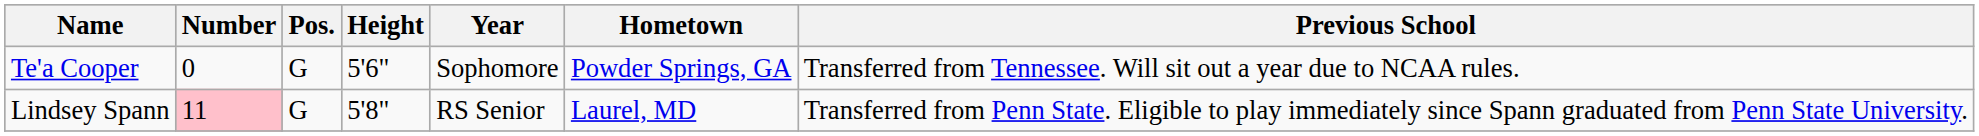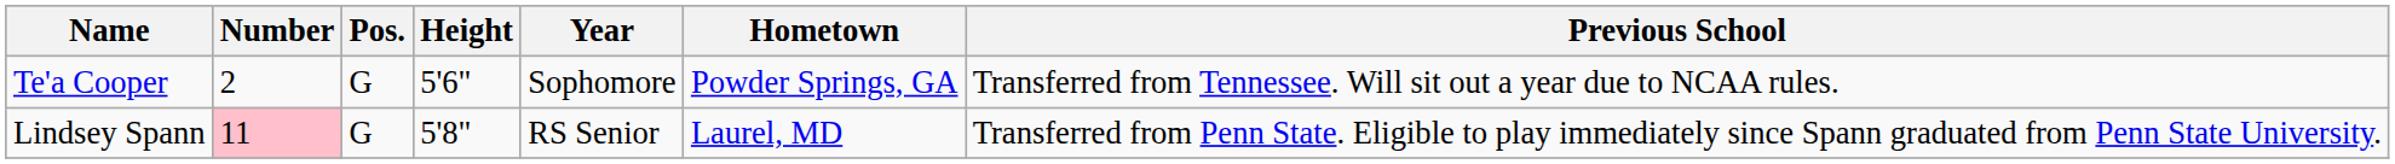Te'a Cooper | Number: 0 -> 2
